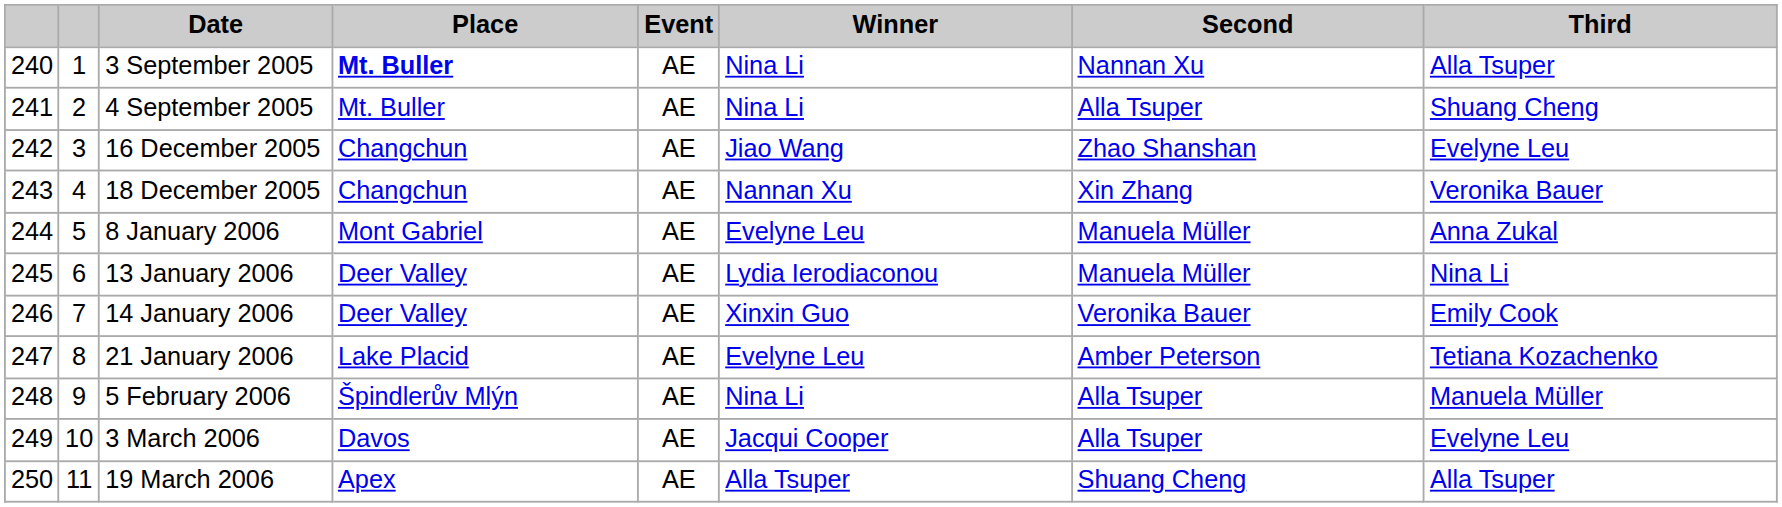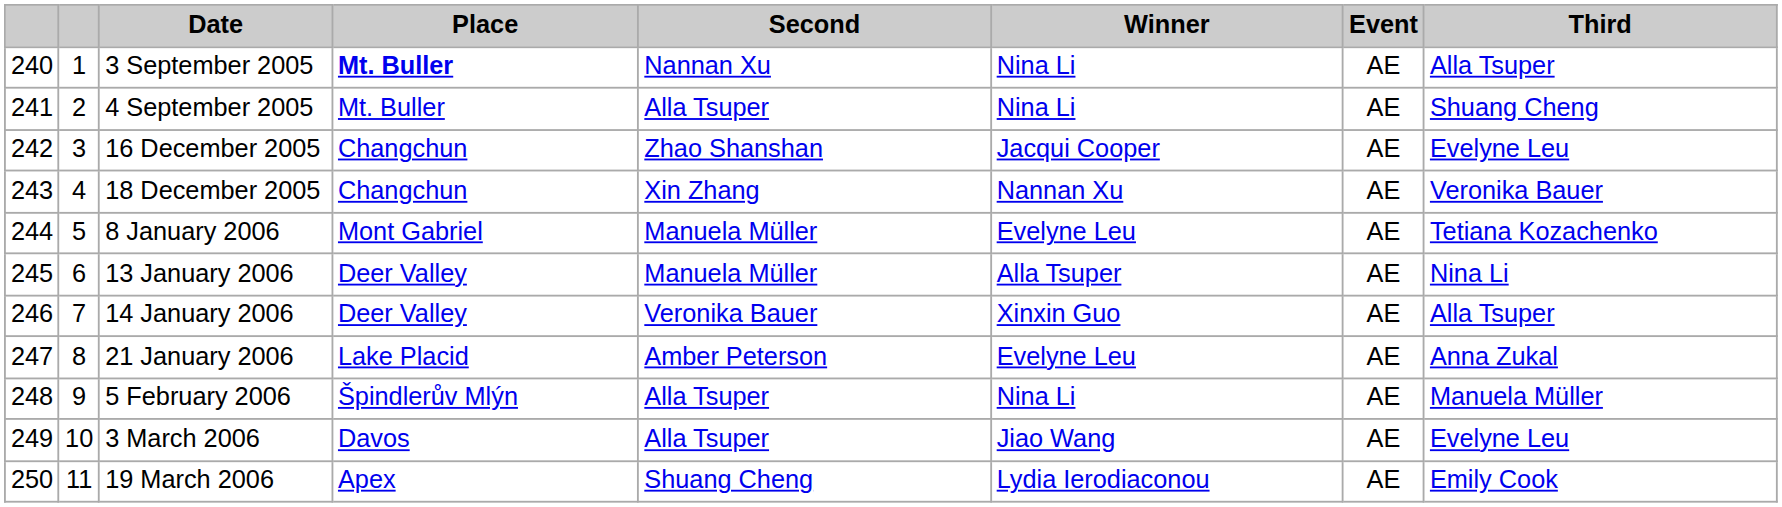columns swapped: Event <-> Second
16 December 2005 | Winner: Jiao Wang -> Jacqui Cooper
8 January 2006 | Third: Anna Zukal -> Tetiana Kozachenko
13 January 2006 | Winner: Lydia Ierodiaconou -> Alla Tsuper
14 January 2006 | Third: Emily Cook -> Alla Tsuper
21 January 2006 | Third: Tetiana Kozachenko -> Anna Zukal
3 March 2006 | Winner: Jacqui Cooper -> Jiao Wang
19 March 2006 | Winner: Alla Tsuper -> Lydia Ierodiaconou
19 March 2006 | Third: Alla Tsuper -> Emily Cook
